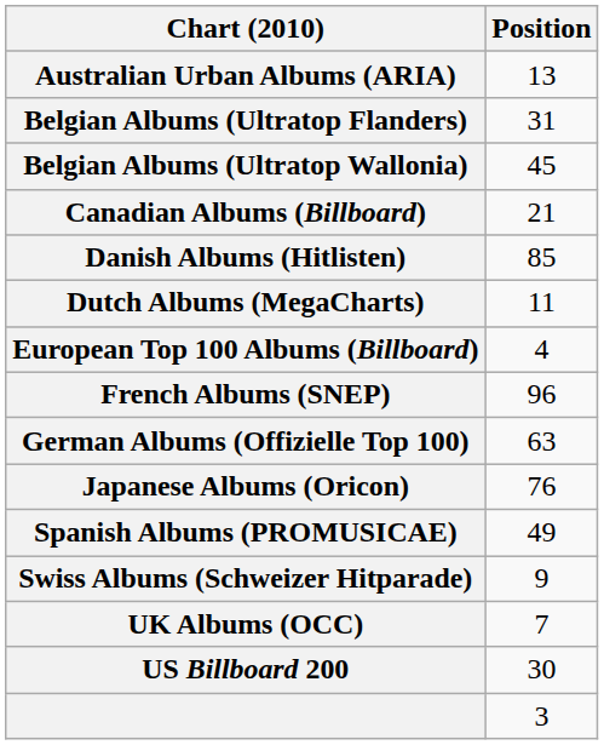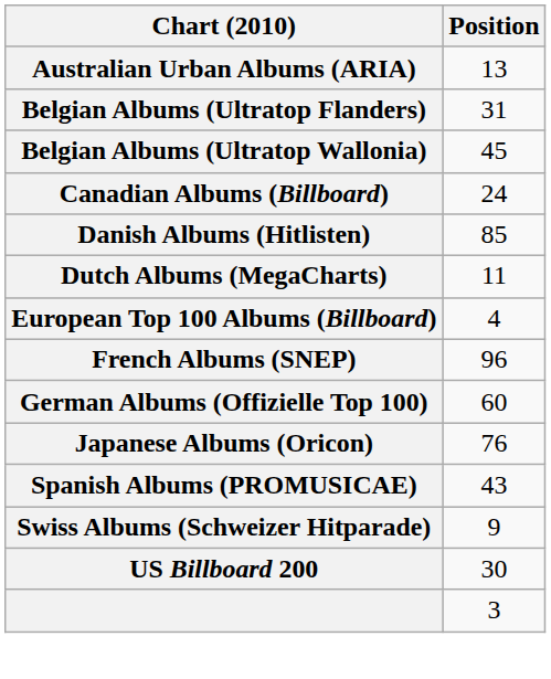Canadian Albums (Billboard) | Position: 21 -> 24
German Albums (Offizielle Top 100) | Position: 63 -> 60
Spanish Albums (PROMUSICAE) | Position: 49 -> 43
- row: UK Albums (OCC) | 7
